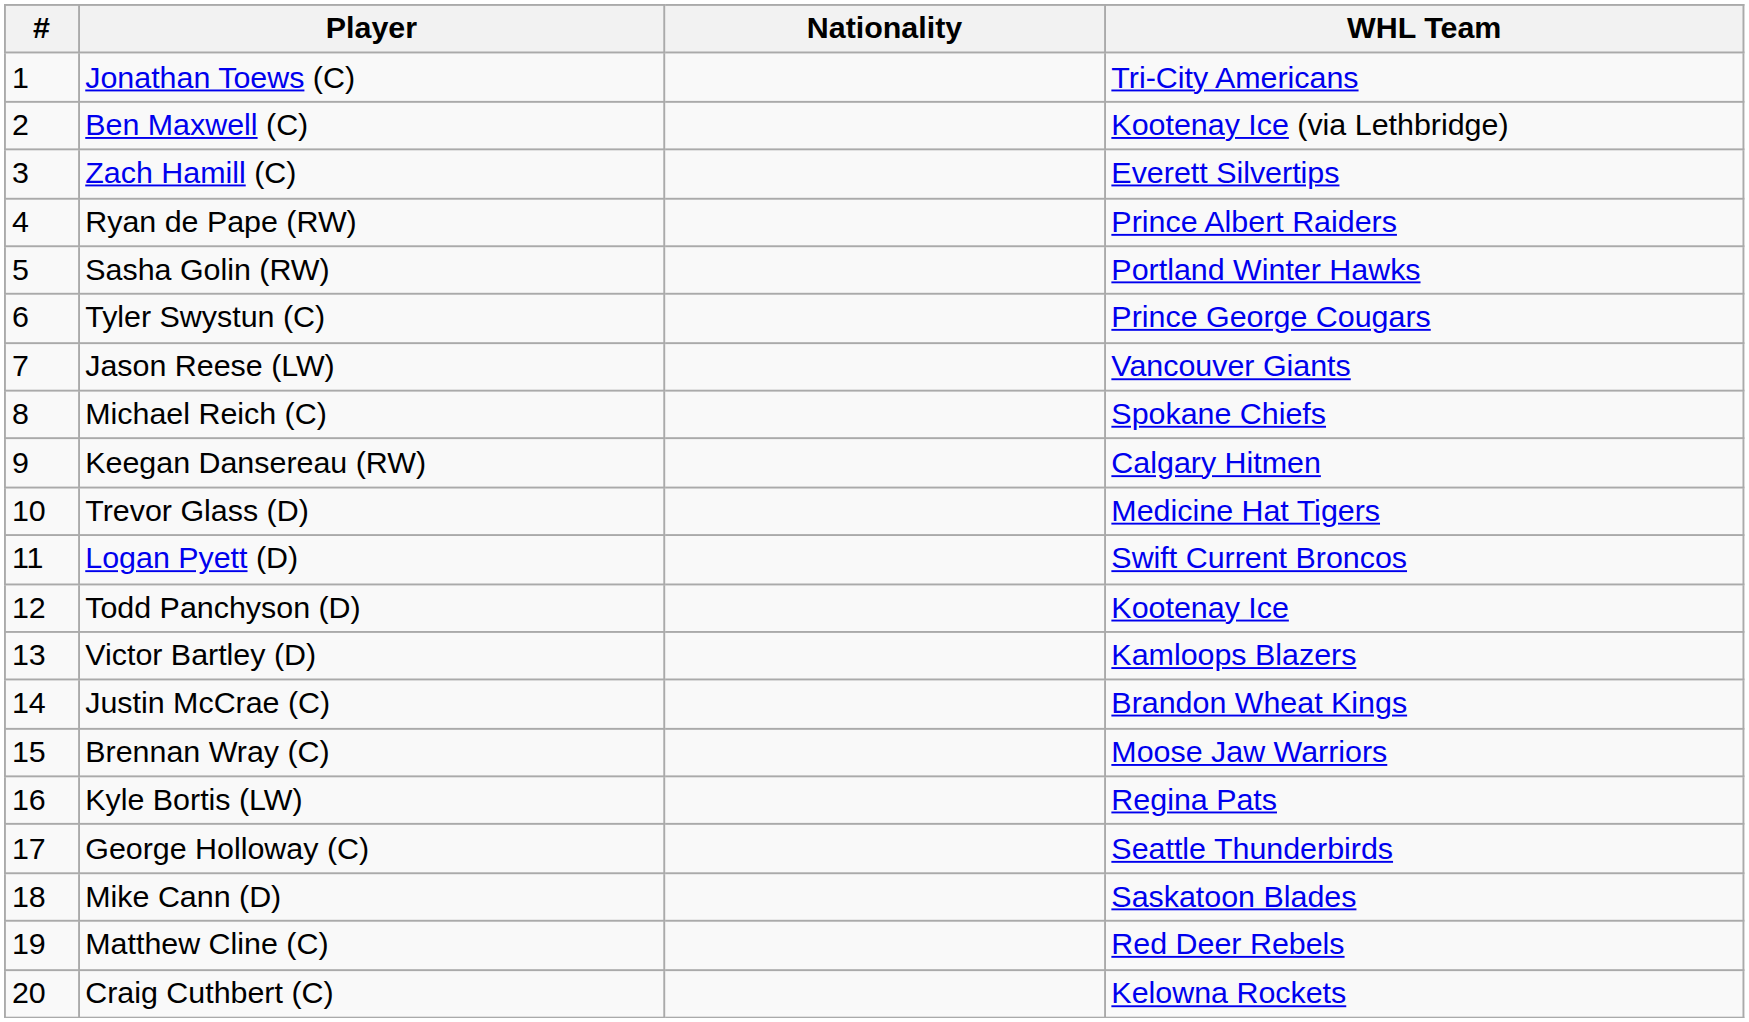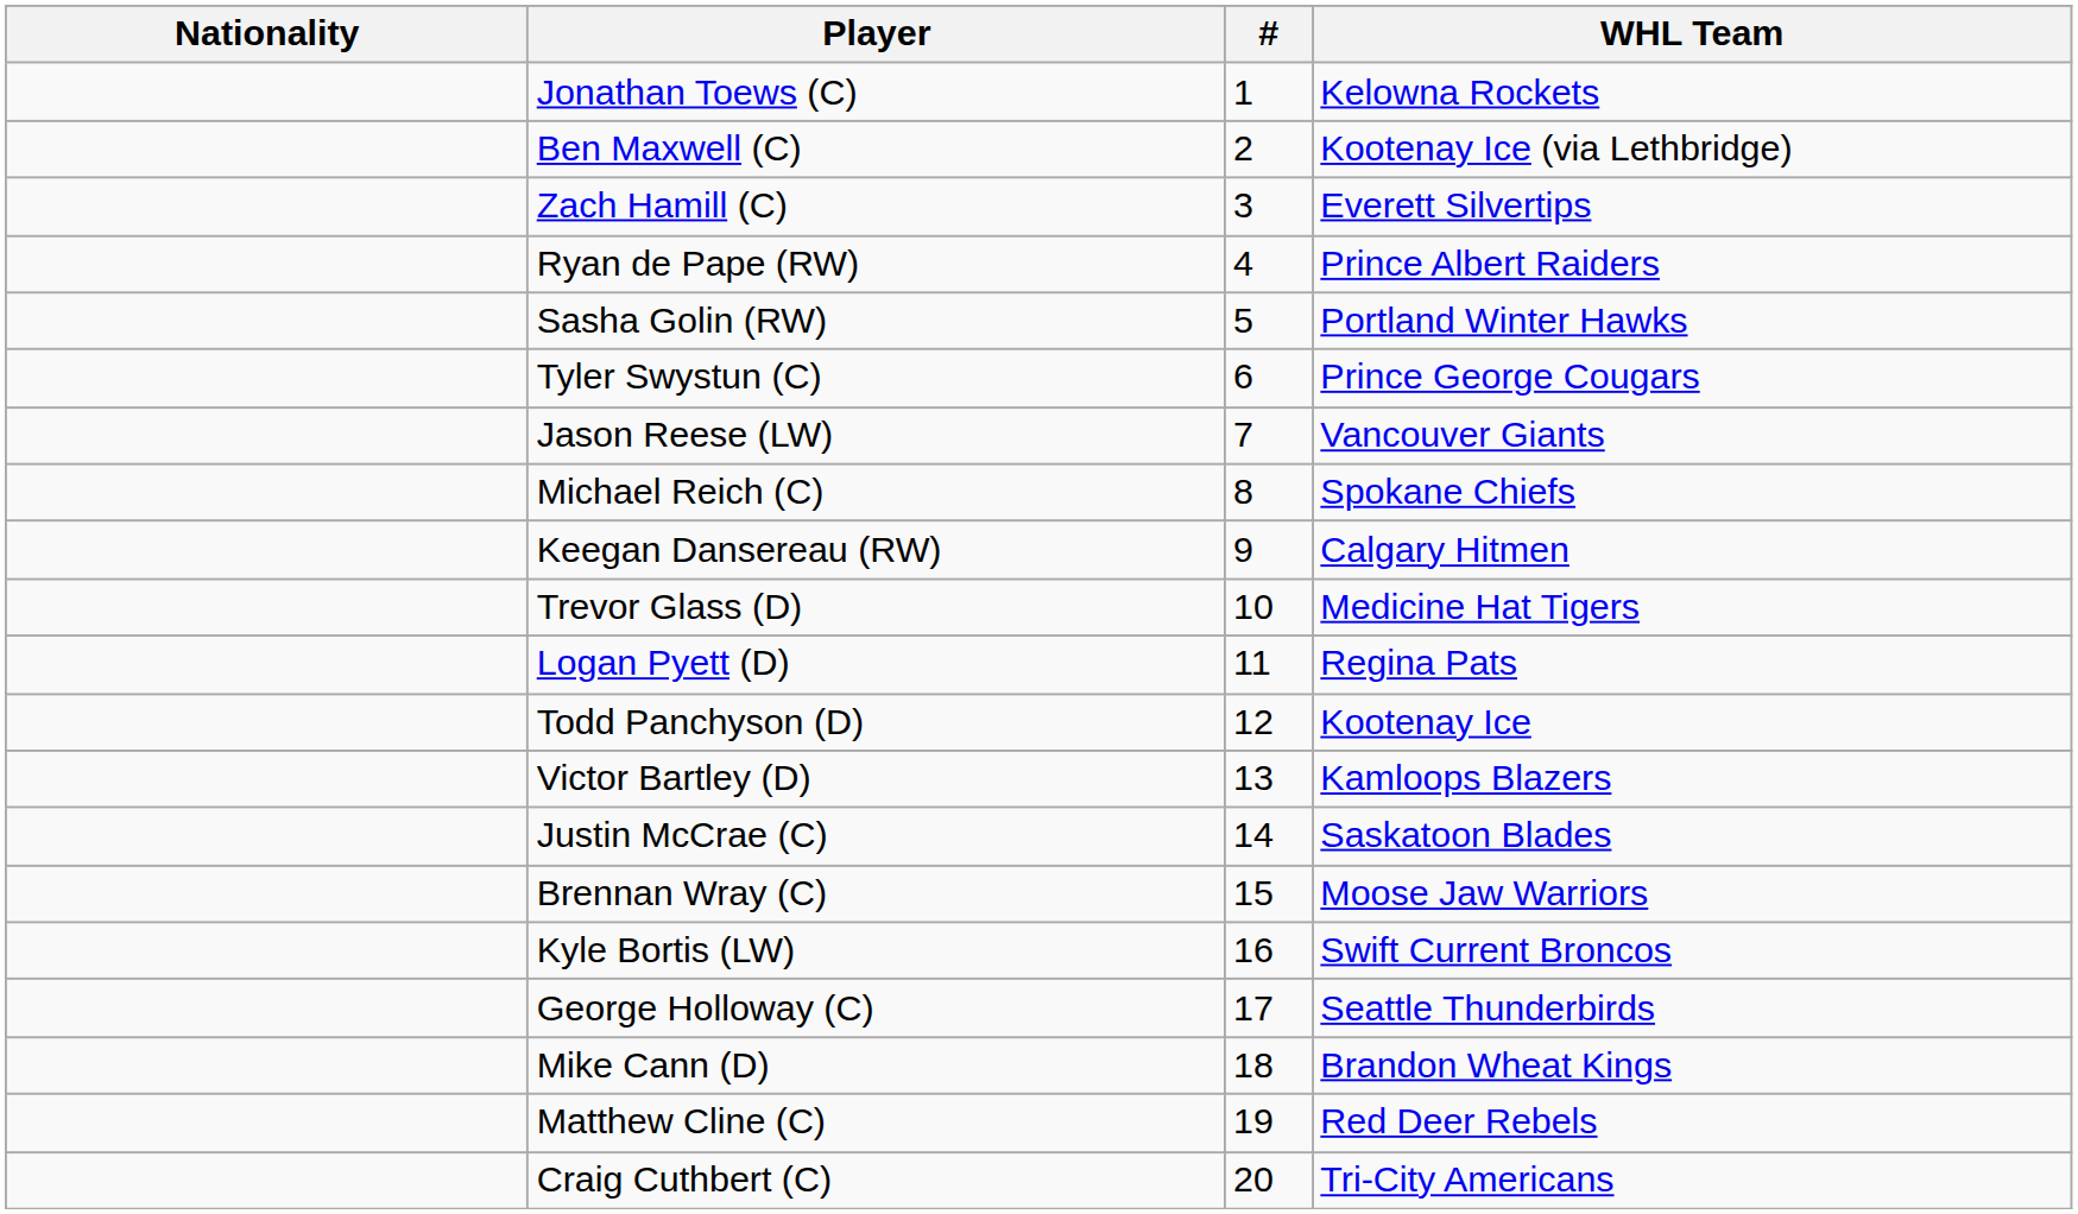columns swapped: # <-> Nationality
Jonathan Toews (C) | WHL Team: Tri-City Americans -> Kelowna Rockets
Logan Pyett (D) | WHL Team: Swift Current Broncos -> Regina Pats
Justin McCrae (C) | WHL Team: Brandon Wheat Kings -> Saskatoon Blades
Kyle Bortis (LW) | WHL Team: Regina Pats -> Swift Current Broncos
Mike Cann (D) | WHL Team: Saskatoon Blades -> Brandon Wheat Kings
Craig Cuthbert (C) | WHL Team: Kelowna Rockets -> Tri-City Americans
